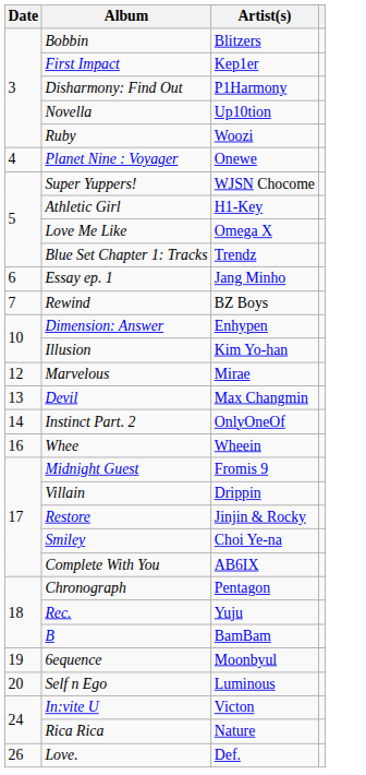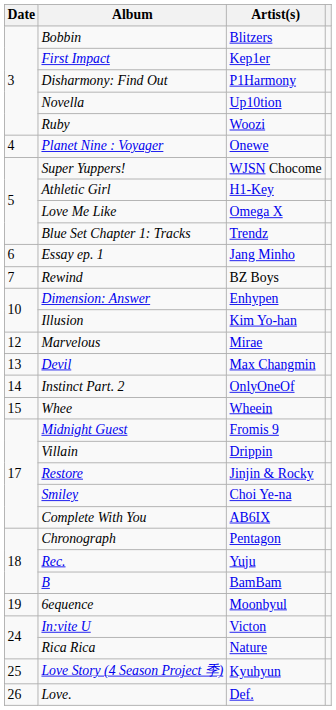Whee | Date: 16 -> 15
- row: 20 | Self n Ego | Luminous
+ row: 25 | Love Story (4 Season Project 季) | Kyuhyun
